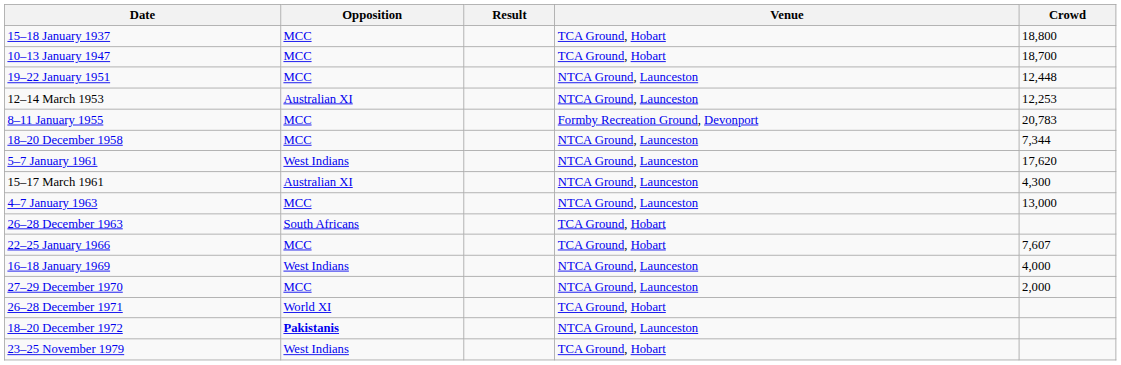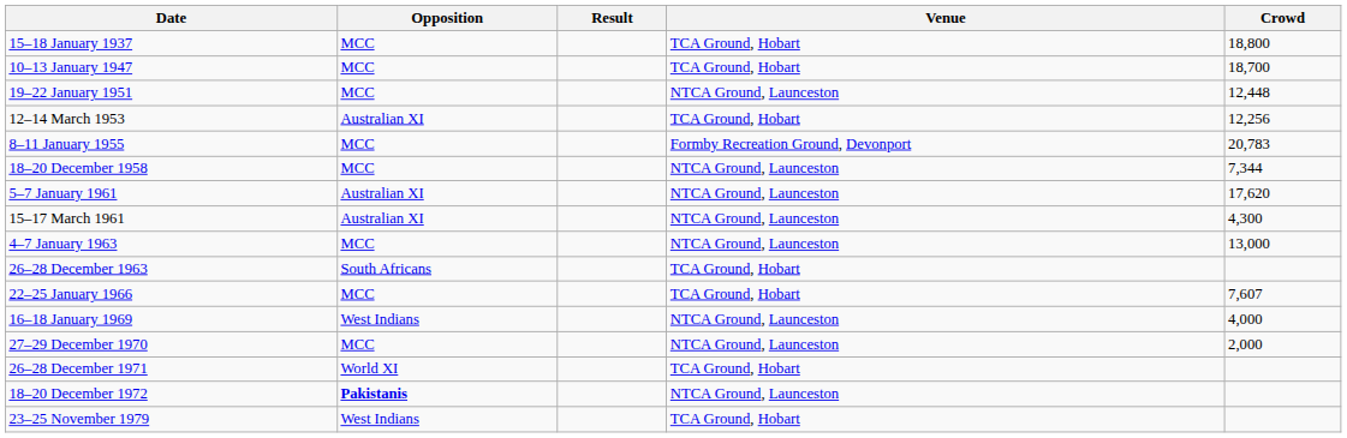12–14 March 1953 | Venue: NTCA Ground, Launceston -> TCA Ground, Hobart
12–14 March 1953 | Crowd: 12,253 -> 12,256
5–7 January 1961 | Opposition: West Indians -> Australian XI
